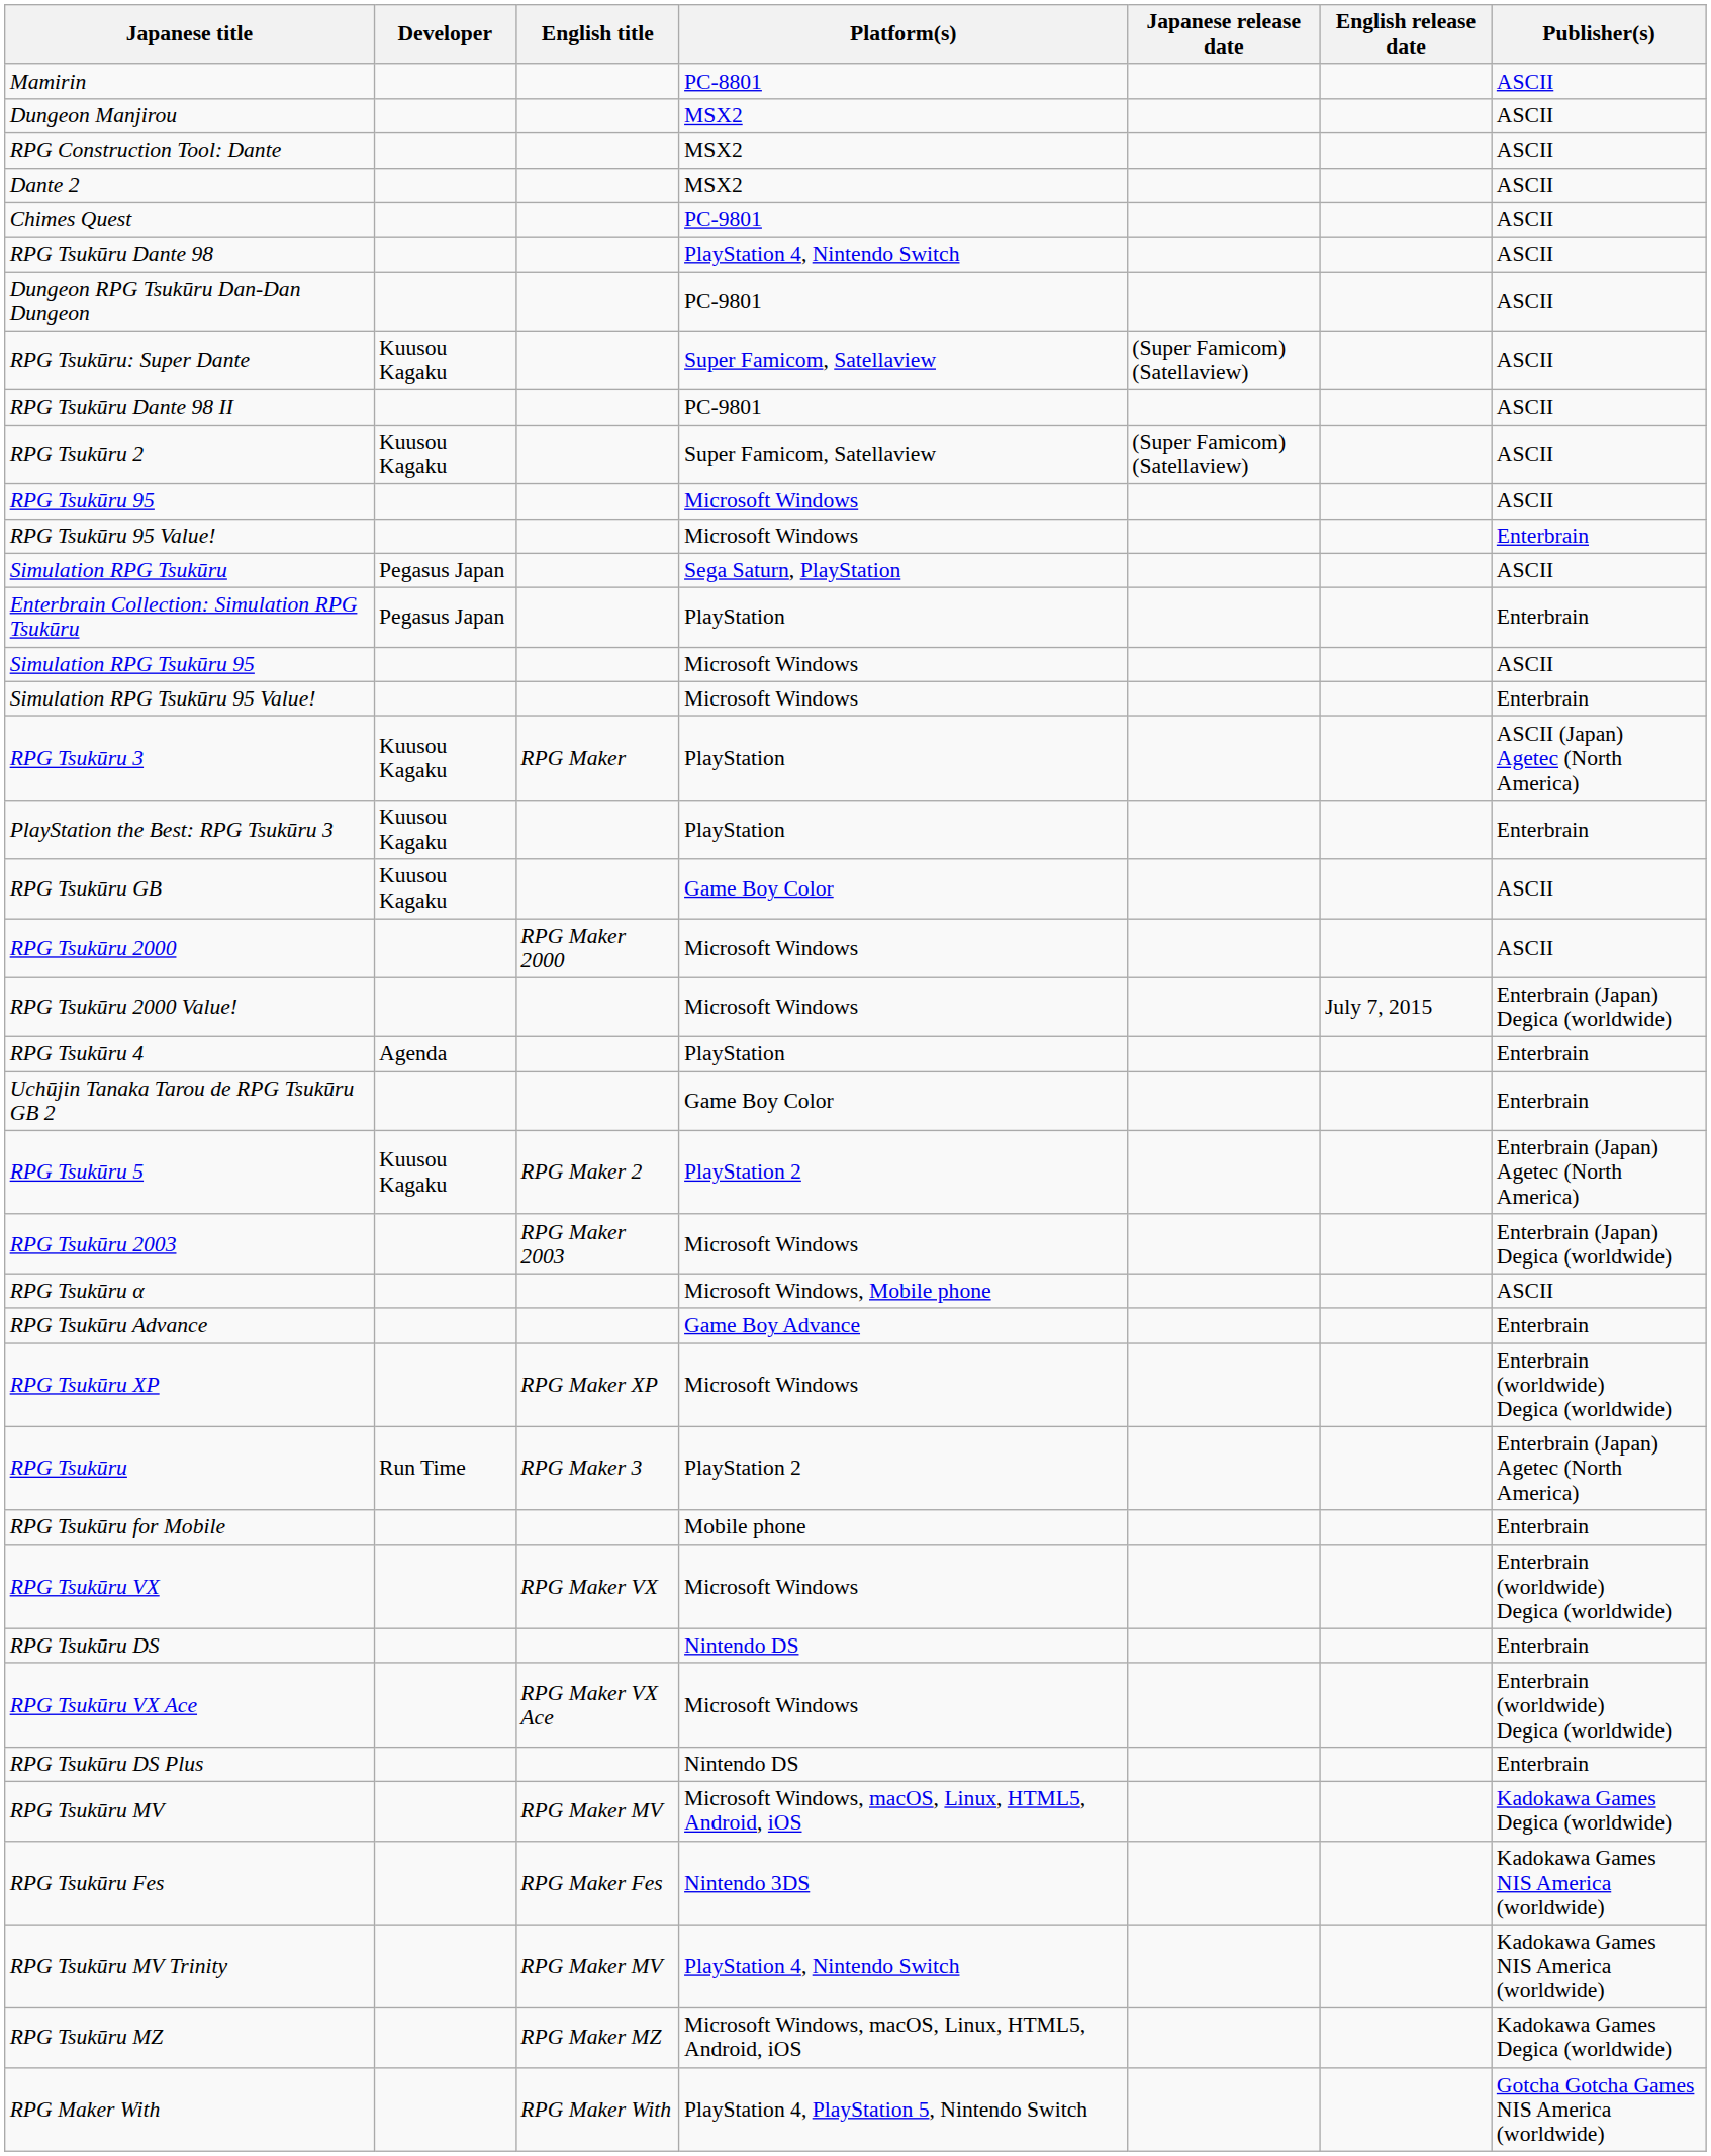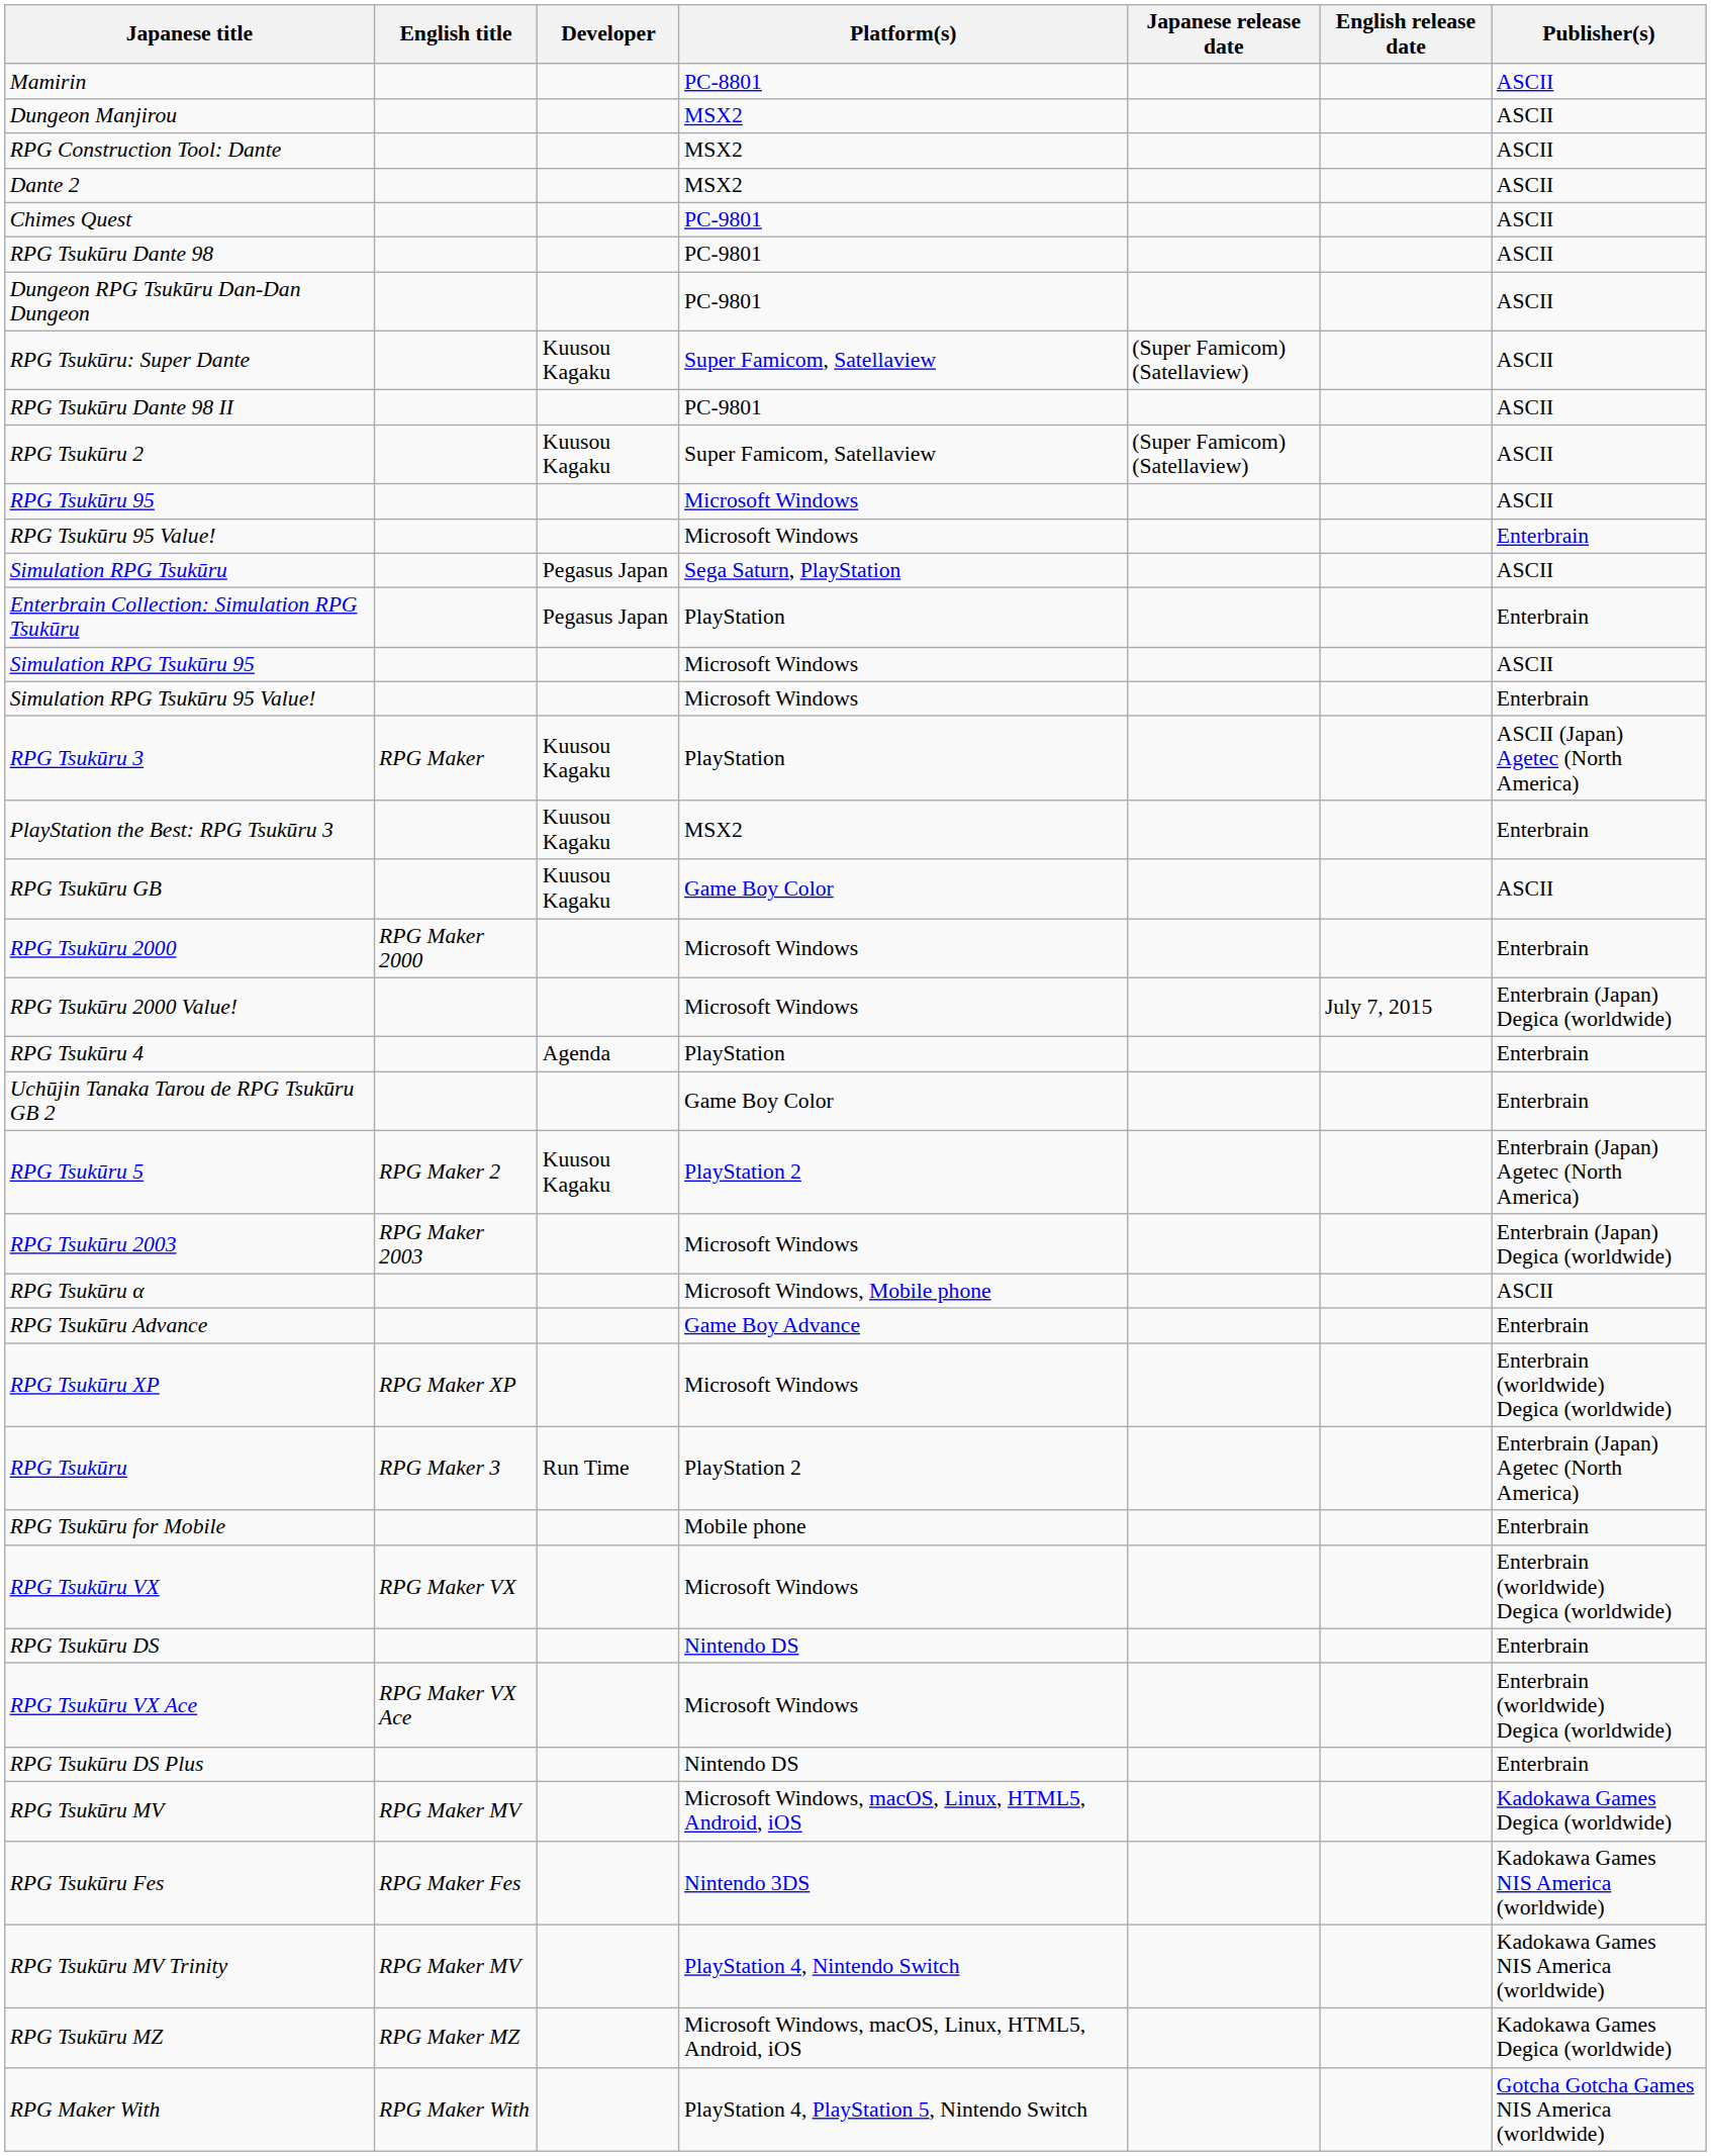columns swapped: English title <-> Developer
RPG Tsukūru Dante 98 | Platform(s): PlayStation 4, Nintendo Switch -> PC-9801
PlayStation the Best: RPG Tsukūru 3 | Platform(s): PlayStation -> MSX2
RPG Tsukūru 2000 | Publisher(s): ASCII -> Enterbrain
